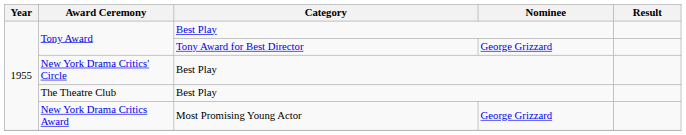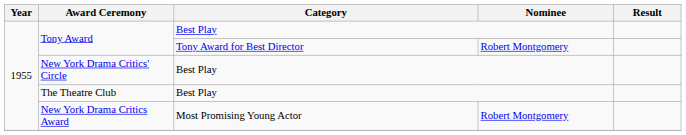Tony Award / Tony Award for Best Director | Nominee: George Grizzard -> Robert Montgomery
New York Drama Critics Award | Nominee: George Grizzard -> Robert Montgomery
